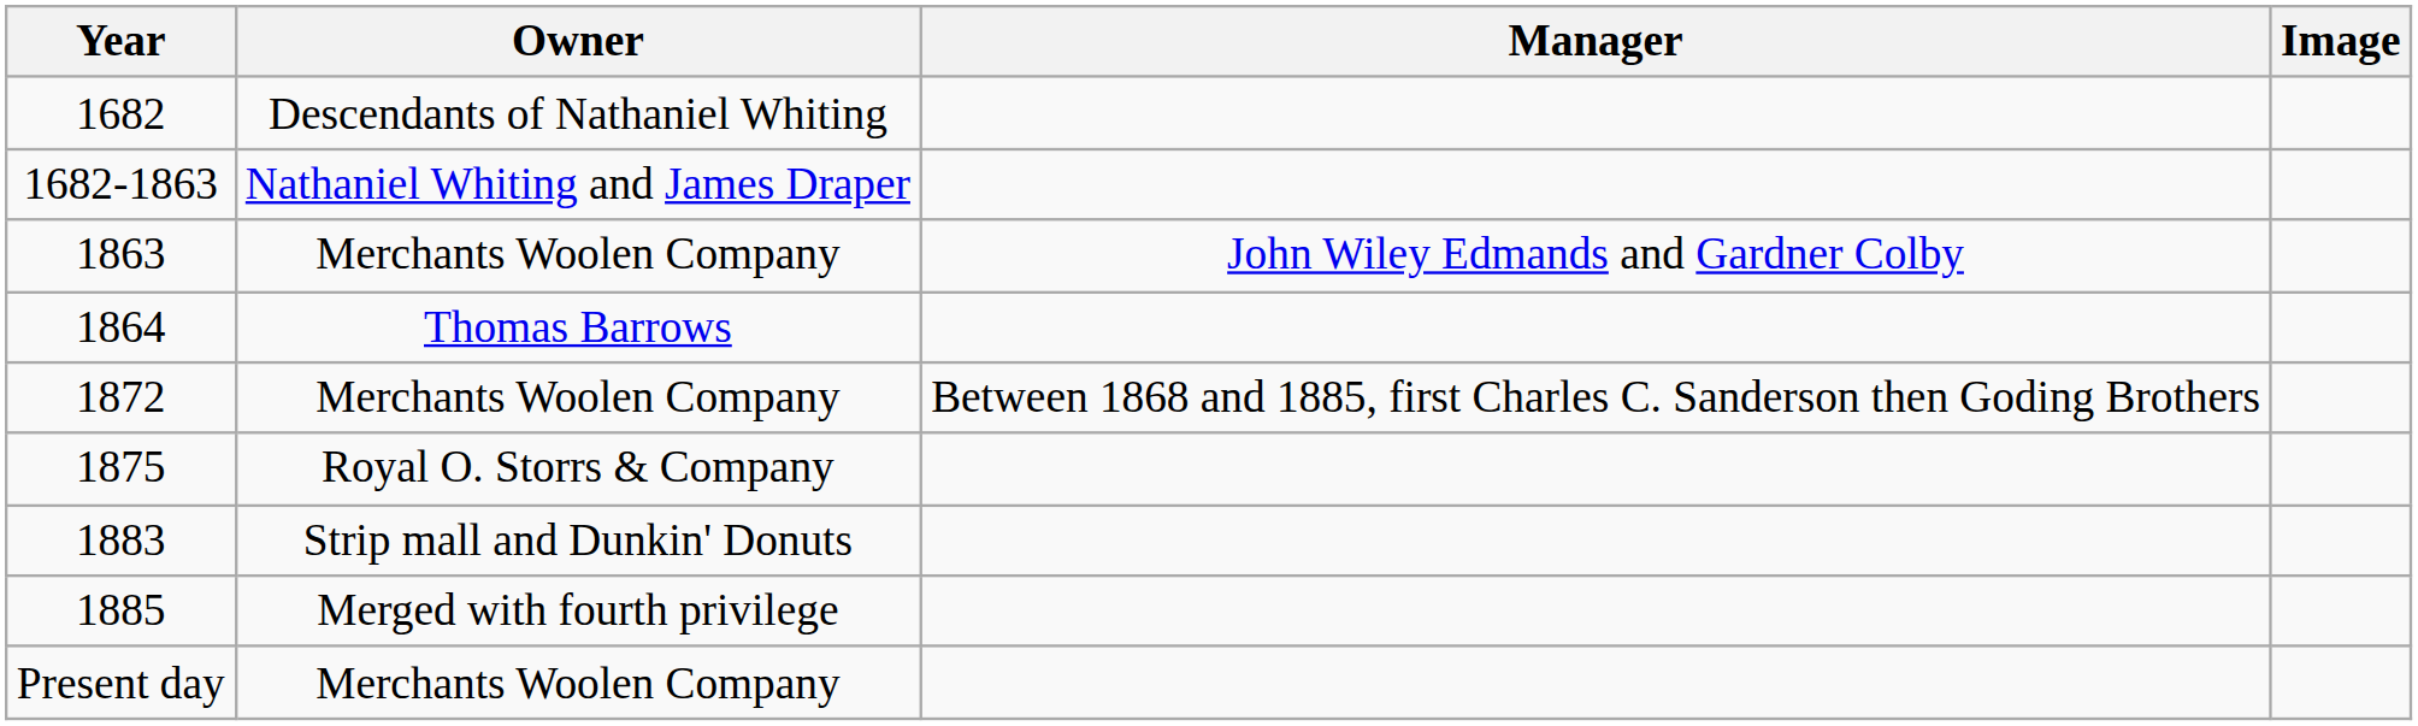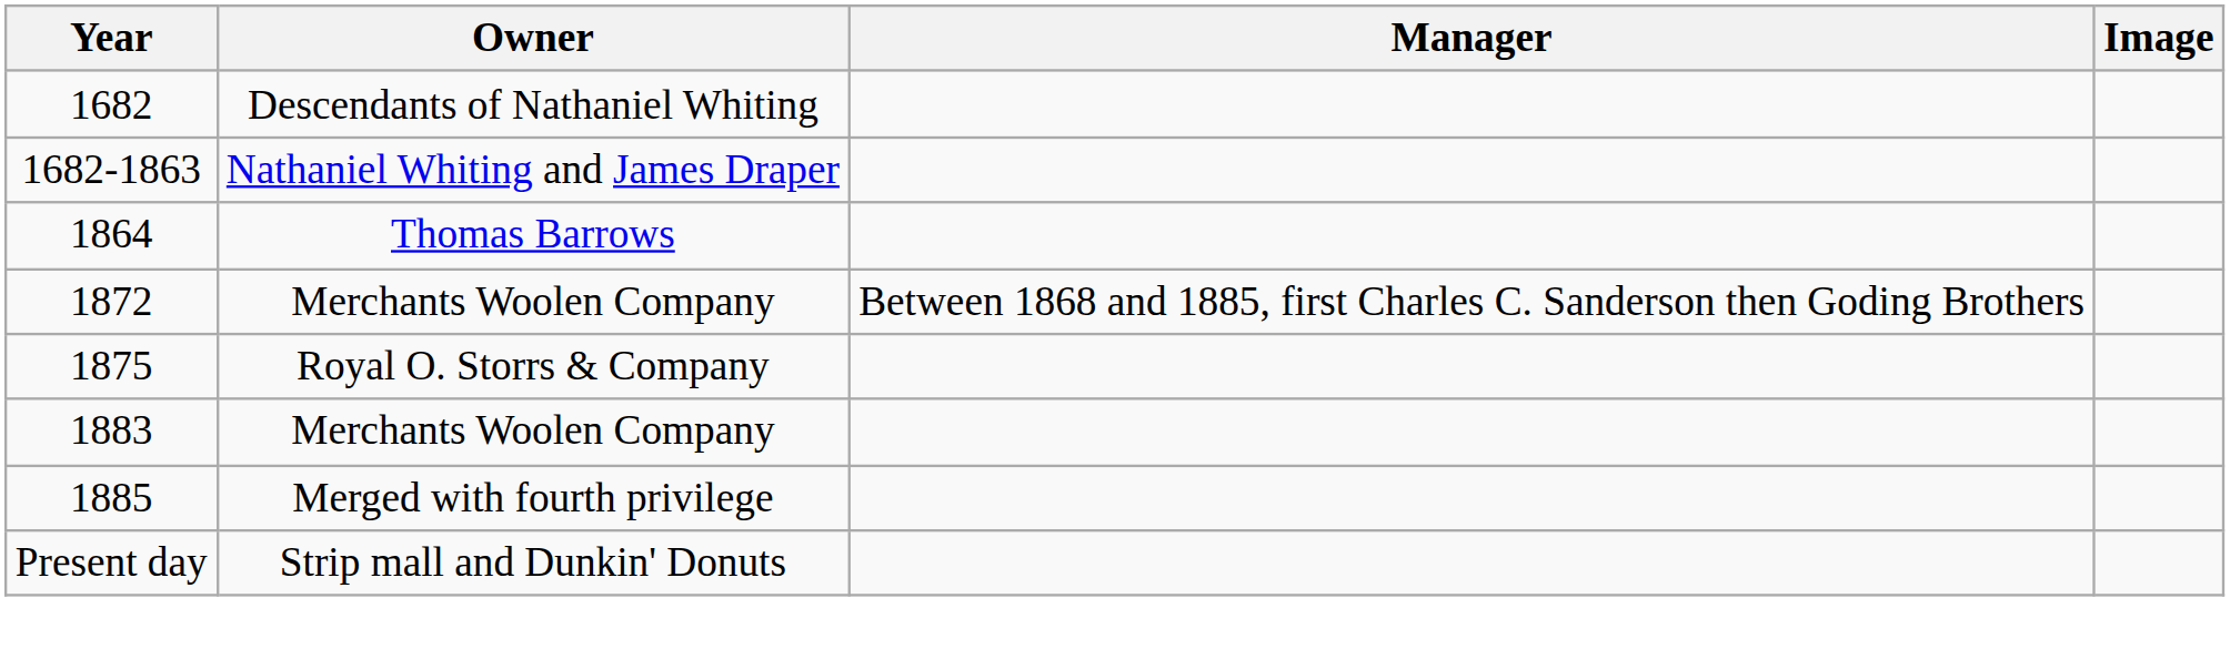- row: 1863 | Merchants Woolen Company | John Wiley Edmands and Gardner Colby
1883 | Owner: Strip mall and Dunkin' Donuts -> Merchants Woolen Company
Present day | Owner: Merchants Woolen Company -> Strip mall and Dunkin' Donuts
